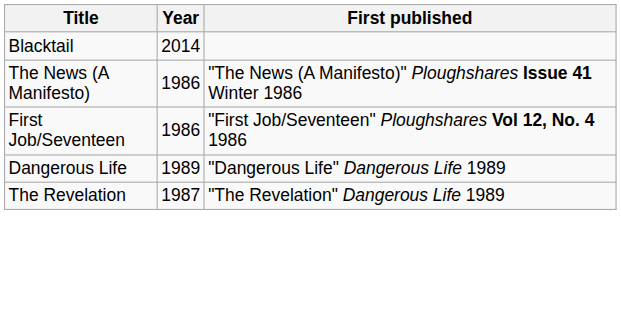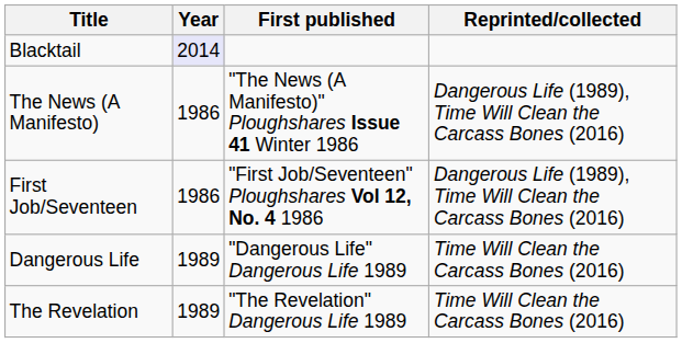+ column: Reprinted/collected | Dangerous Life (1989), Time Will Clean the Carcass Bones (2016) | Dangerous Life (1989), Time Will Clean the Carcass Bones (2016) | Time Will Clean the Carcass Bones (2016) | Time Will Clean the Carcass Bones (2016)
Blacktail | Year: no background -> lavender background
The Revelation | Year: 1987 -> 1989
